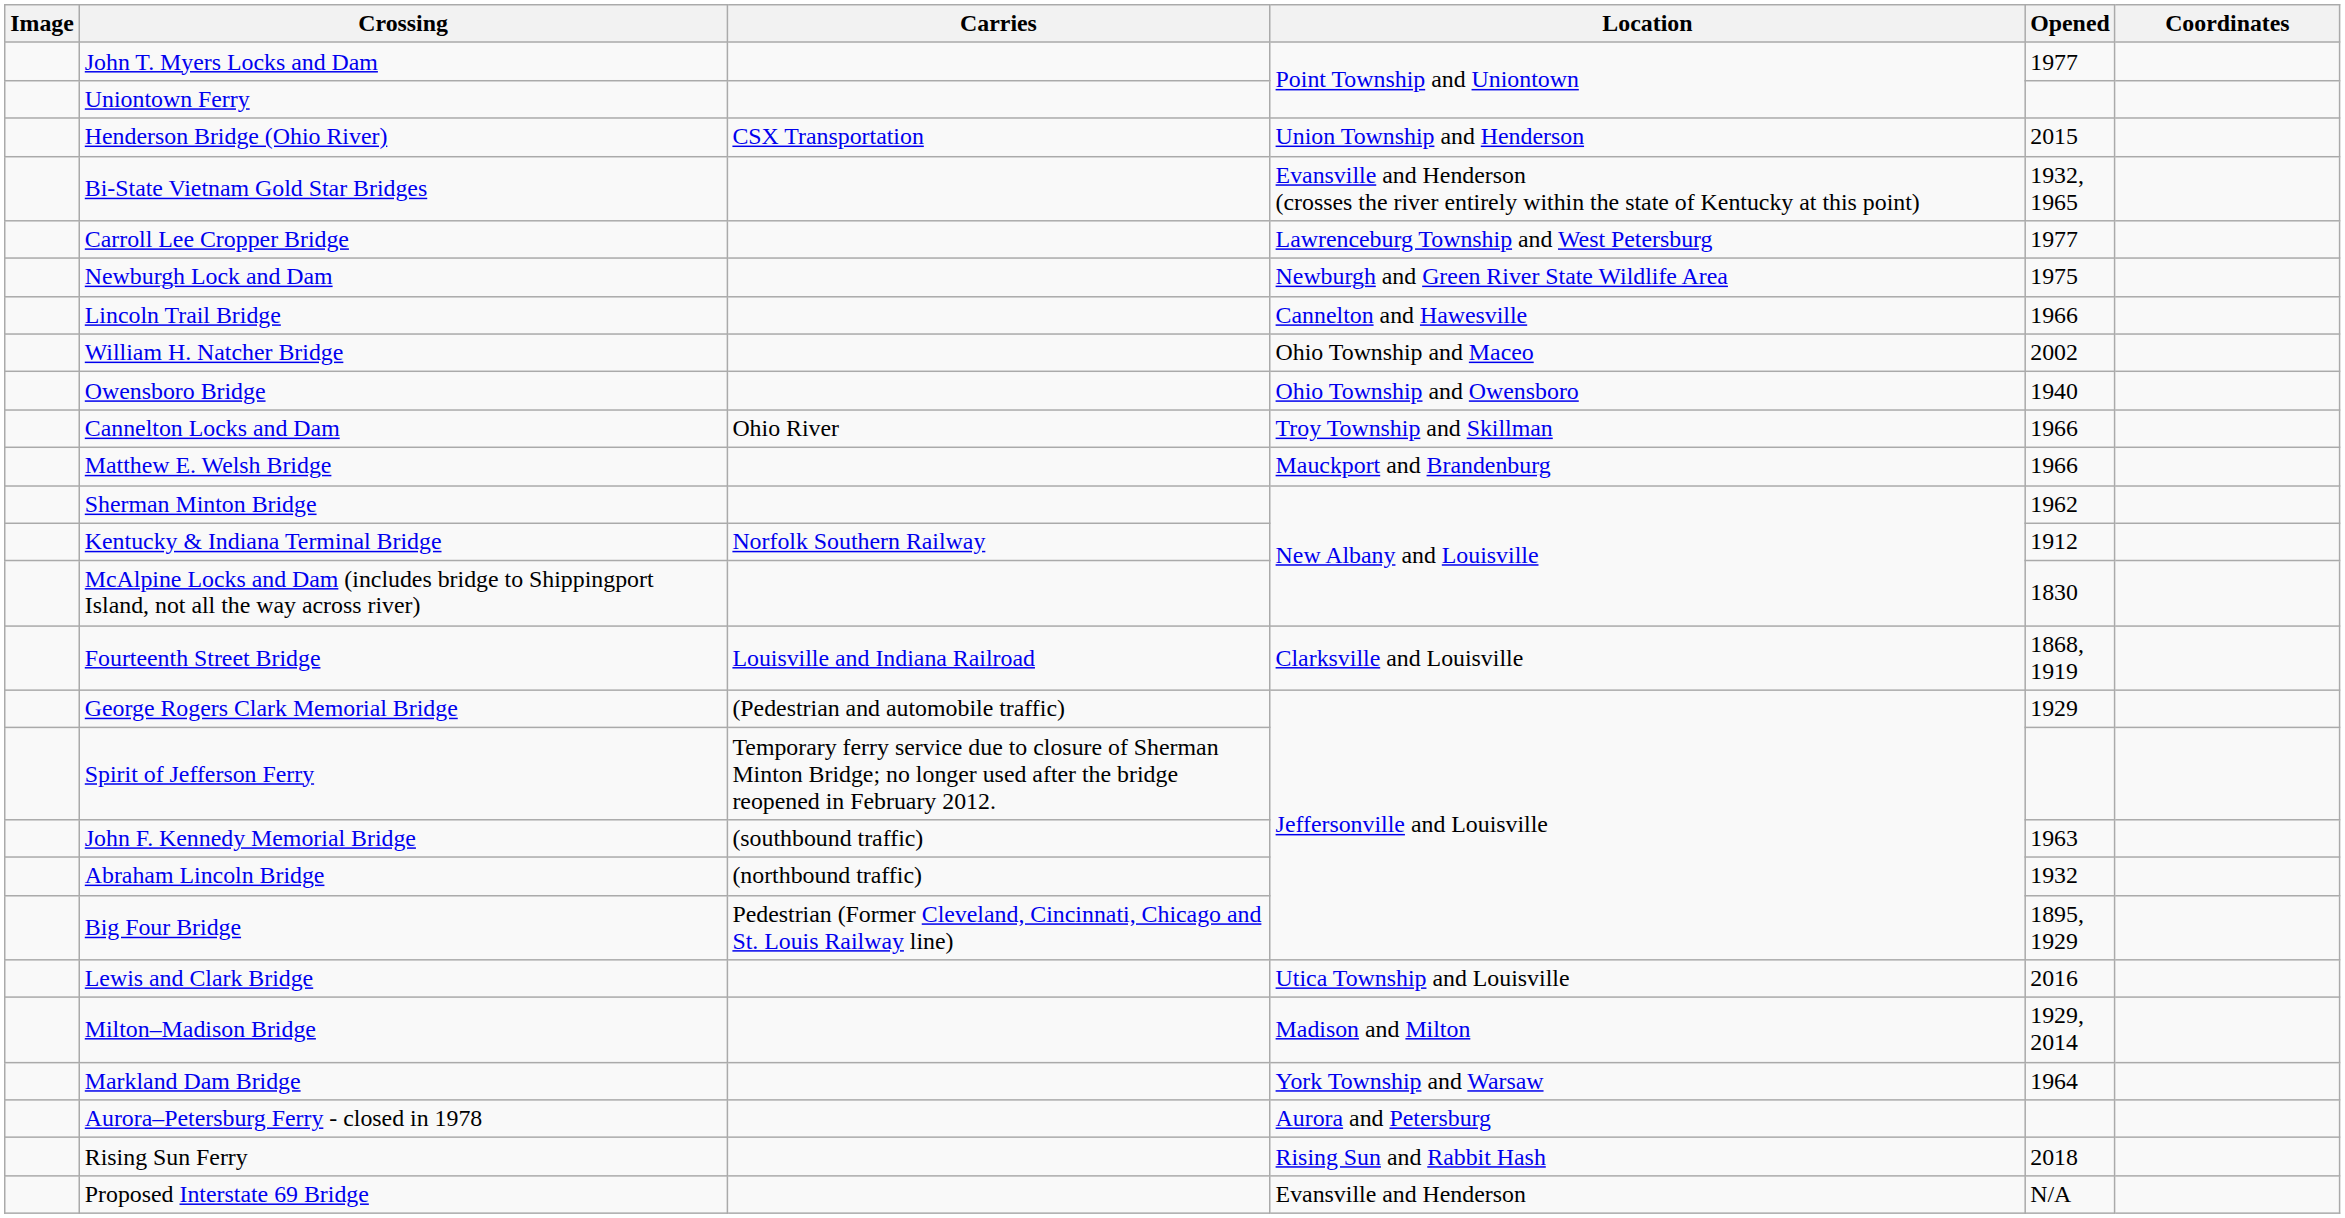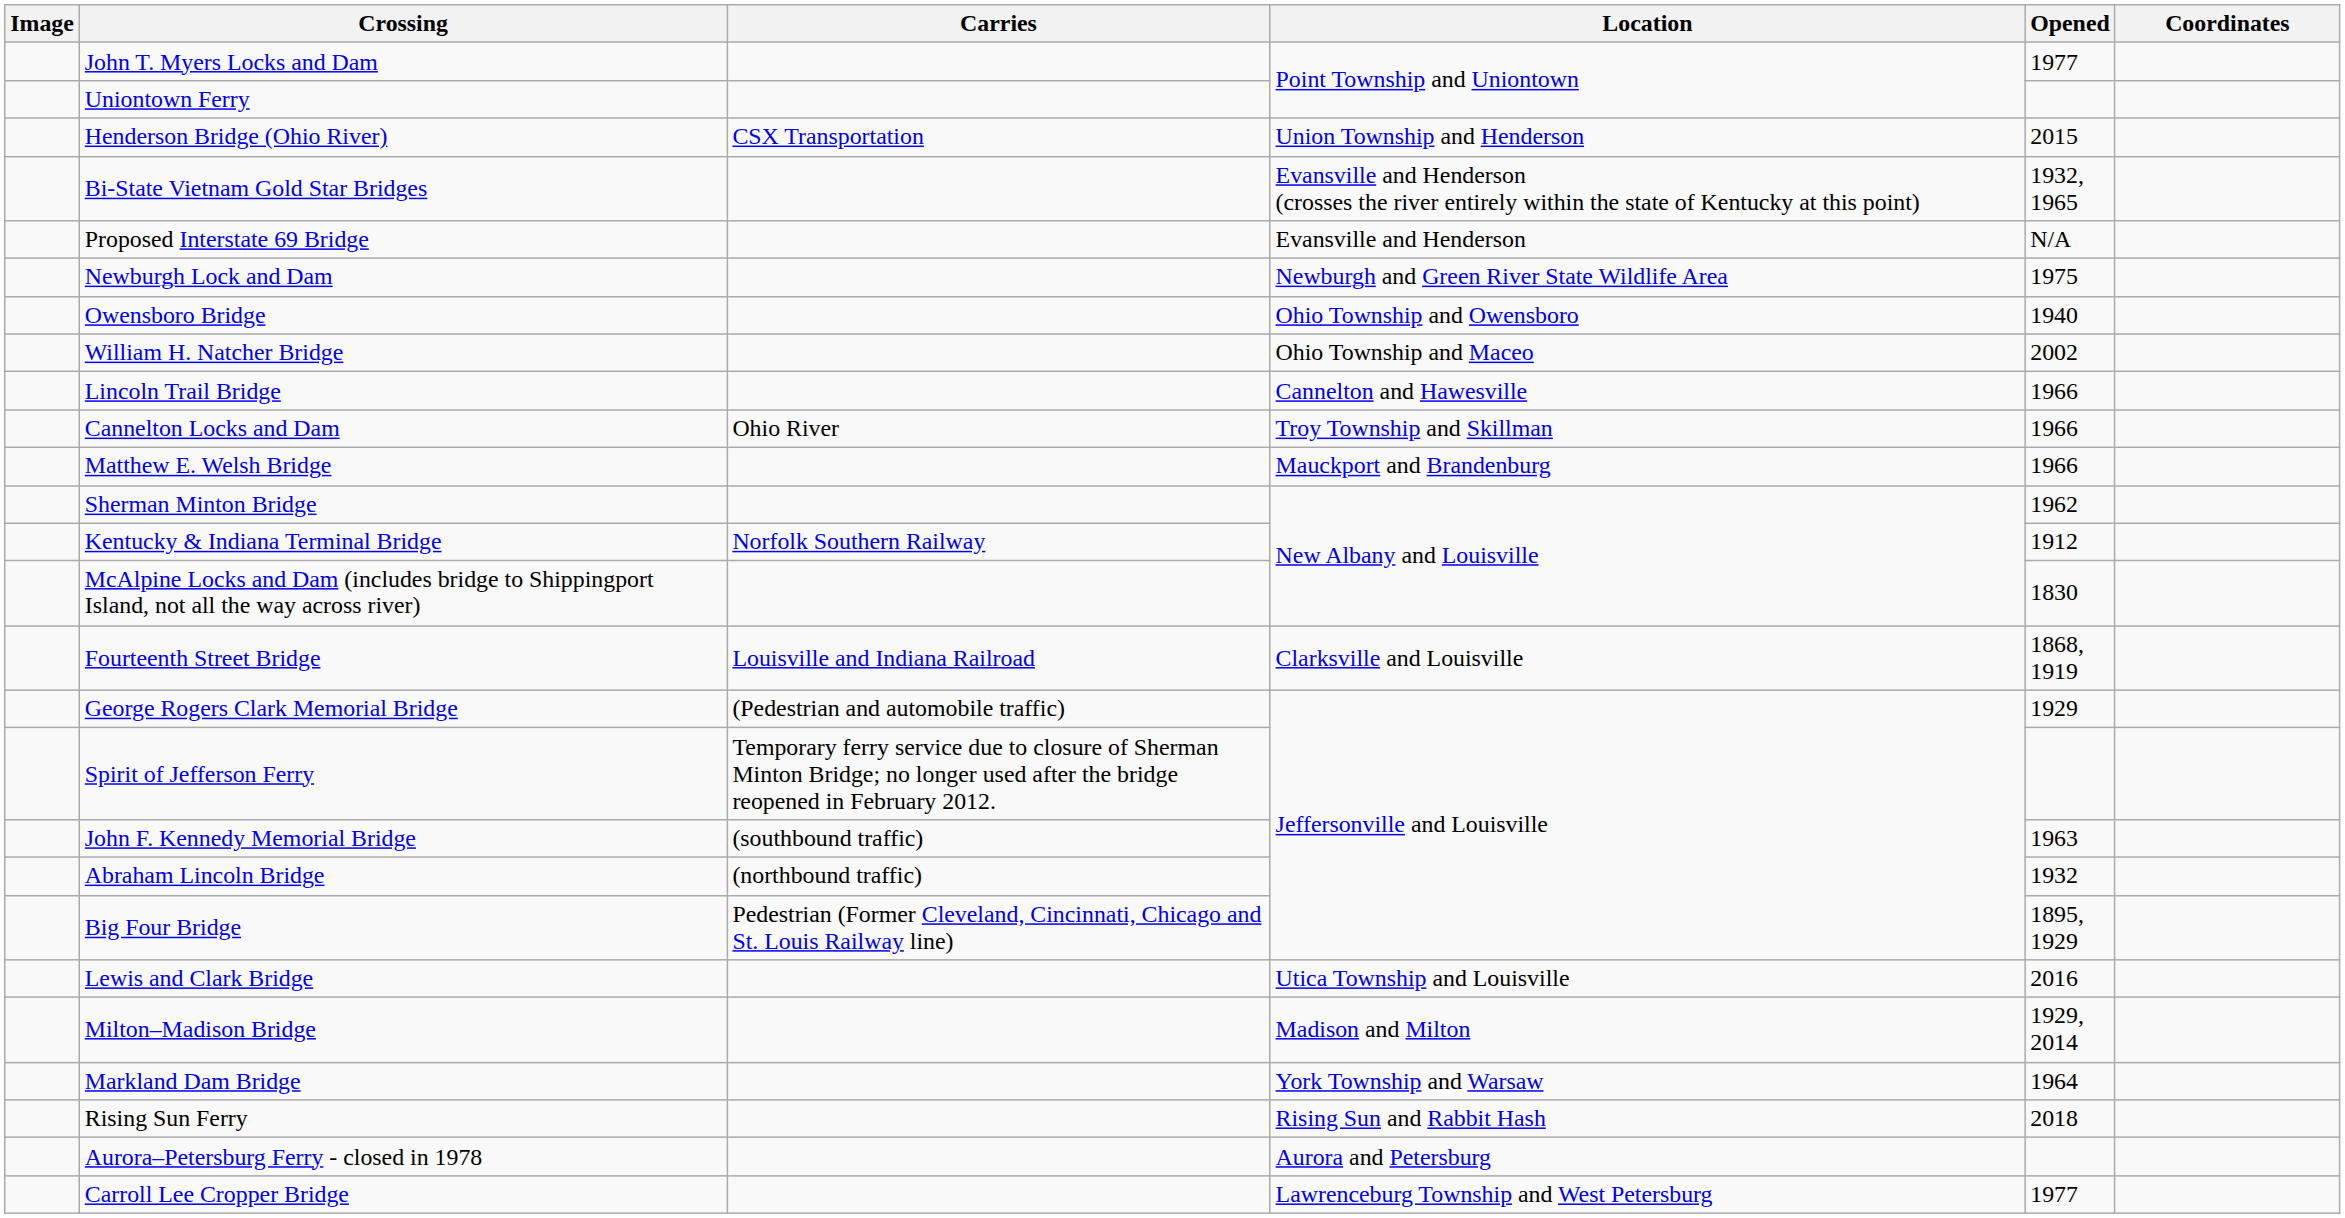rows swapped: Proposed Interstate 69 Bridge <-> Carroll Lee Cropper Bridge
rows swapped: Owensboro Bridge <-> Lincoln Trail Bridge
rows swapped: Rising Sun Ferry <-> Aurora–Petersburg Ferry - closed in 1978
